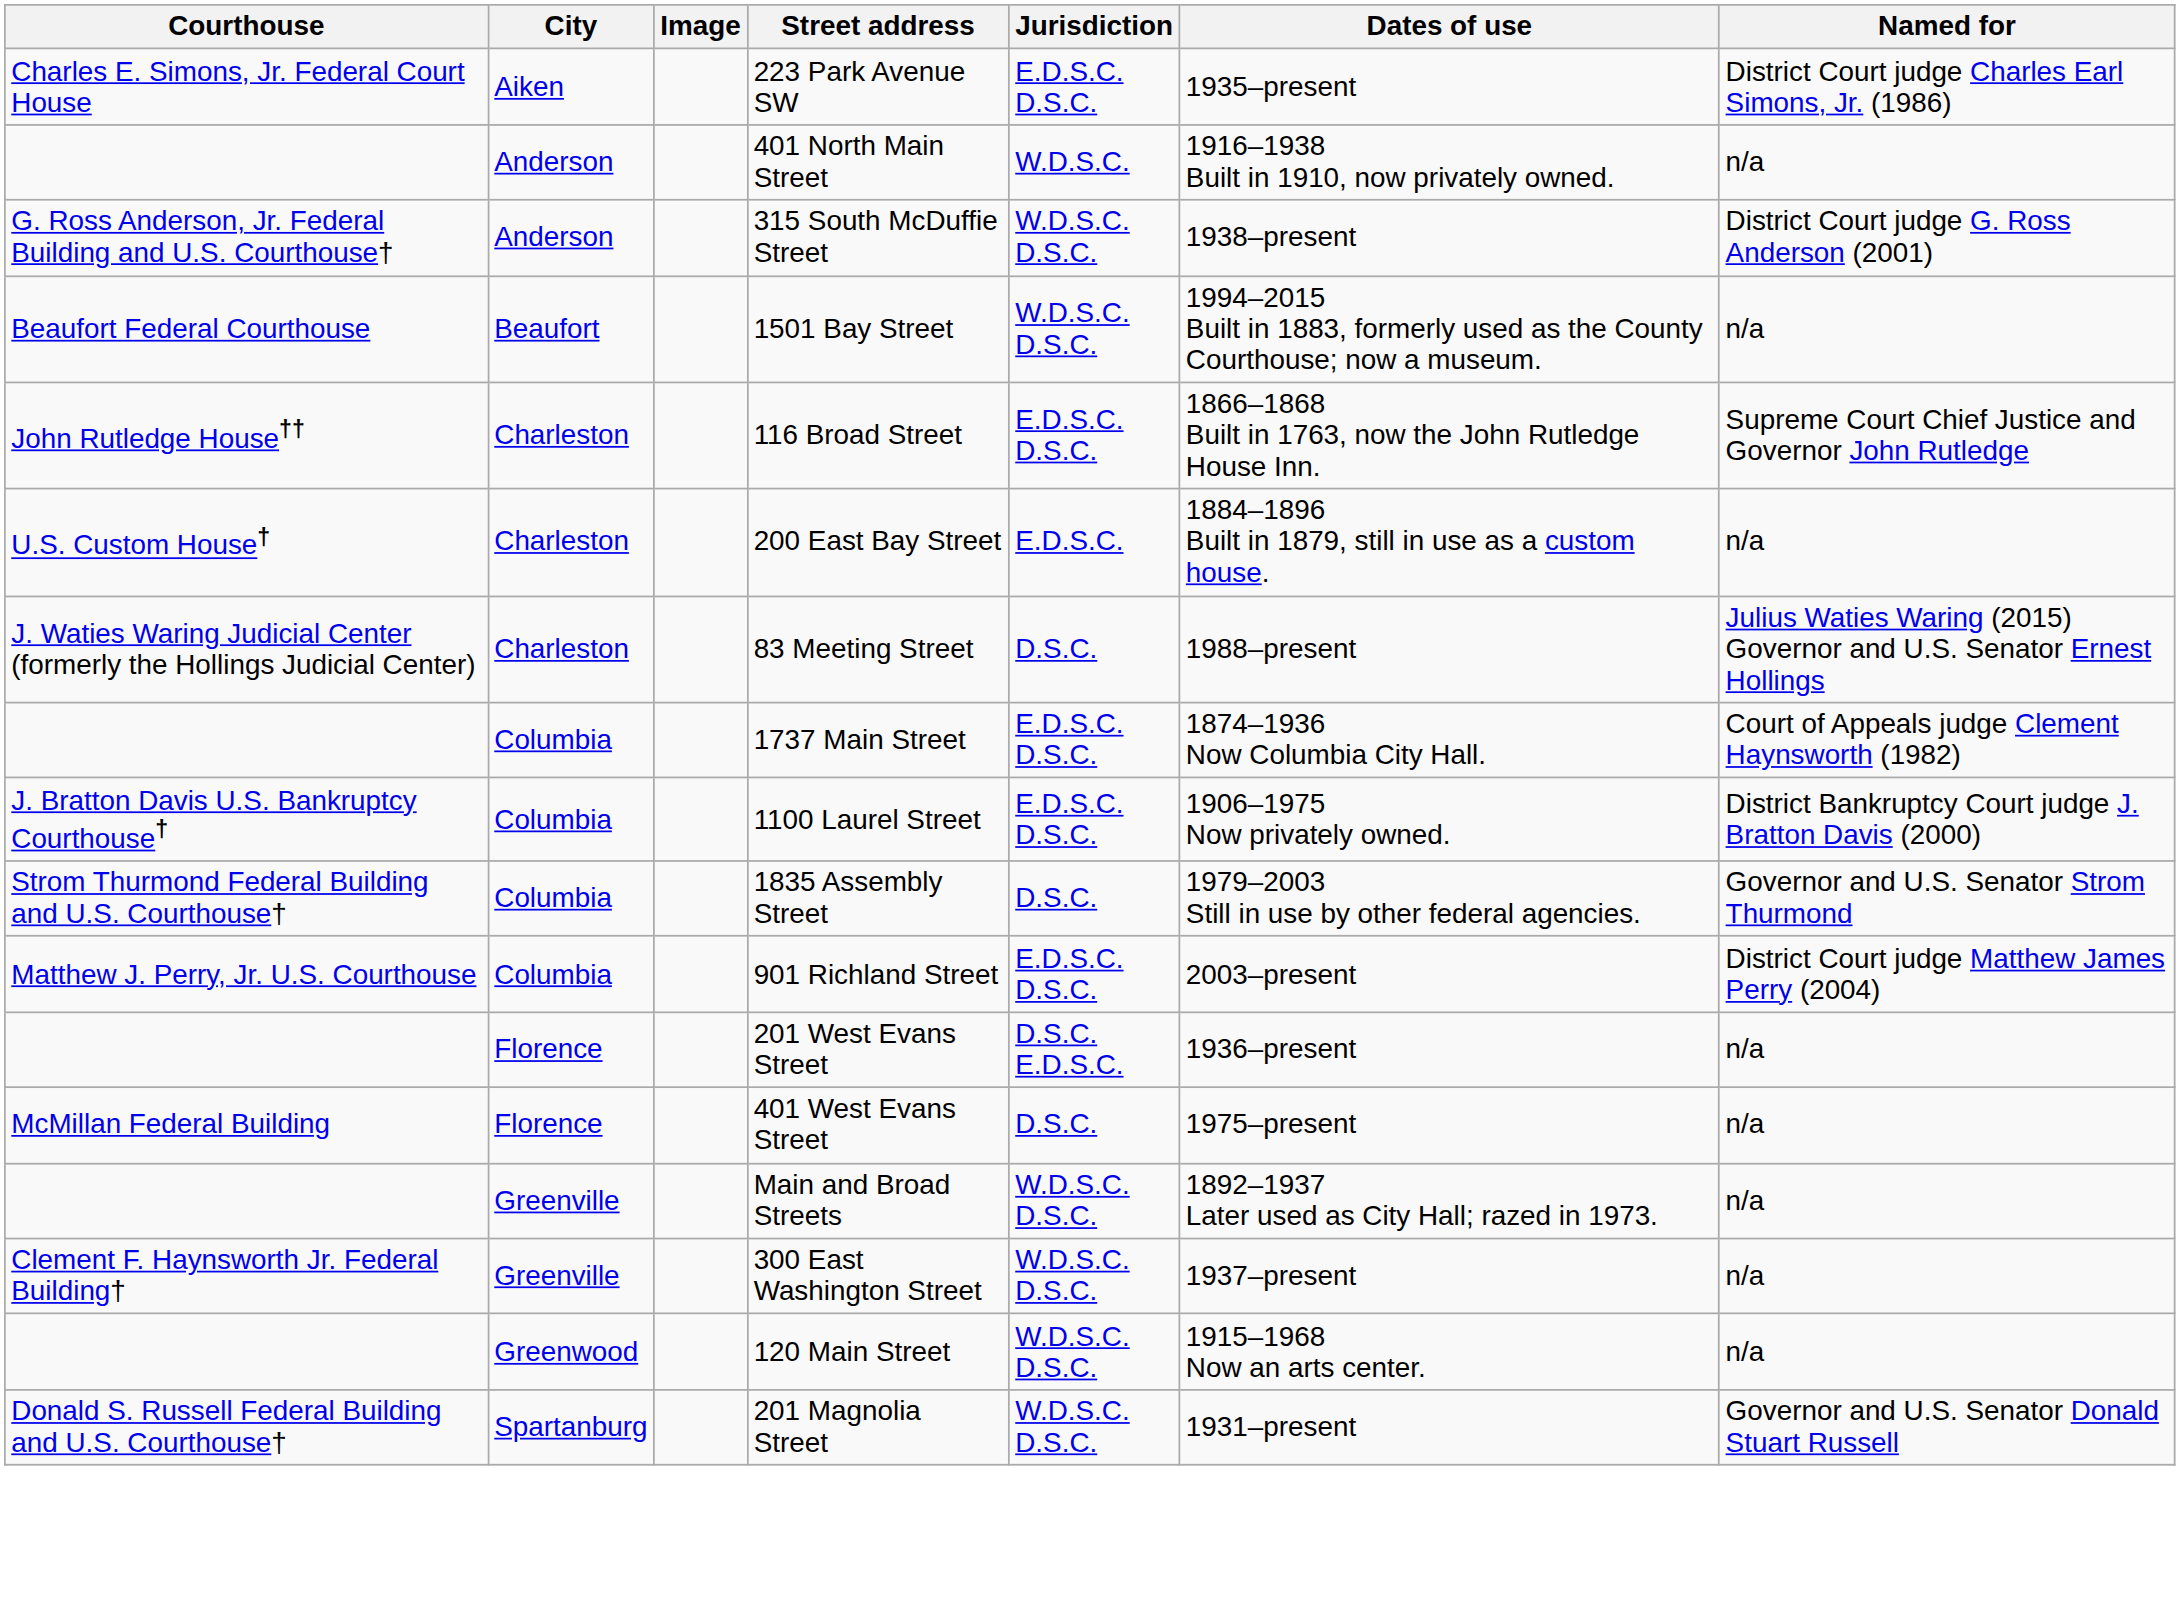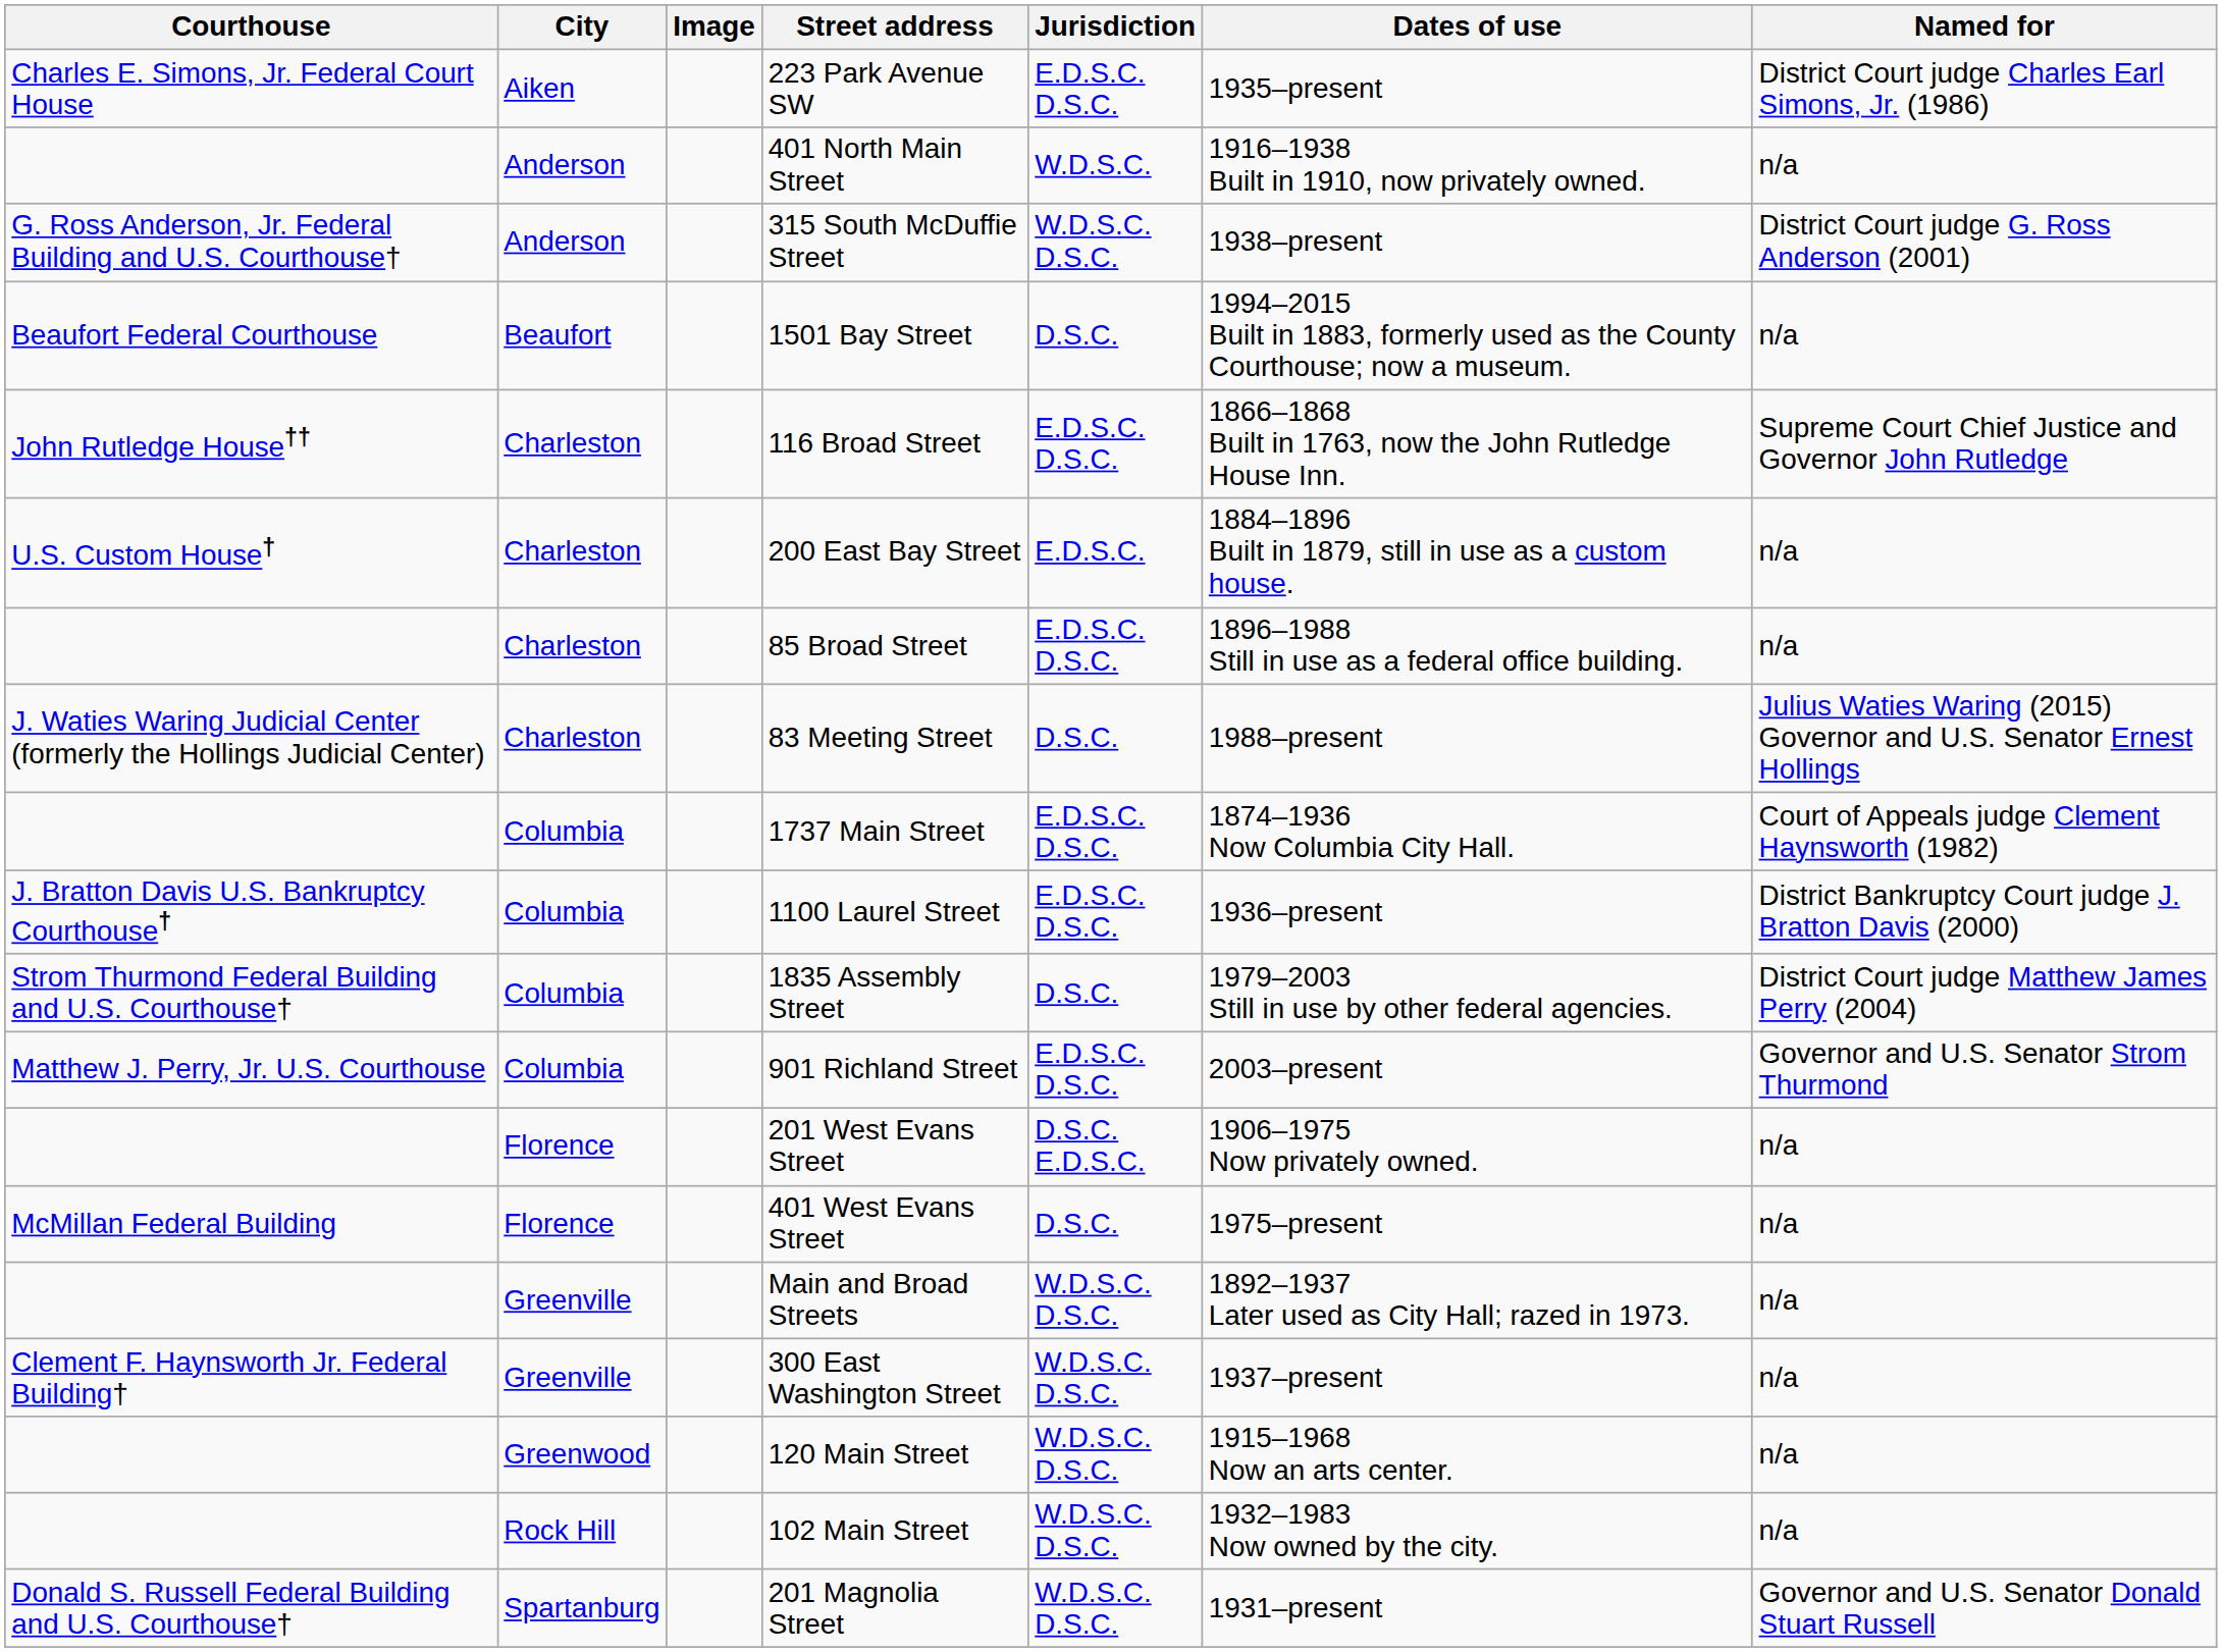1501 Bay Street | Jurisdiction: W.D.S.C. D.S.C. -> D.S.C.
+ row: Charleston | 85 Broad Street | E.D.S.C. D.S.C. | 1896–1988 Still in use as a federal office building. | n/a
1100 Laurel Street | Dates of use: 1906–1975 Now privately owned. -> 1936–present
1835 Assembly Street | Named for: Governor and U.S. Senator Strom Thurmond -> District Court judge Matthew James Perry (2004)
901 Richland Street | Named for: District Court judge Matthew James Perry (2004) -> Governor and U.S. Senator Strom Thurmond
201 West Evans Street | Dates of use: 1936–present -> 1906–1975 Now privately owned.
+ row: Rock Hill | 102 Main Street | W.D.S.C. D.S.C. | 1932–1983 Now owned by the city. | n/a
